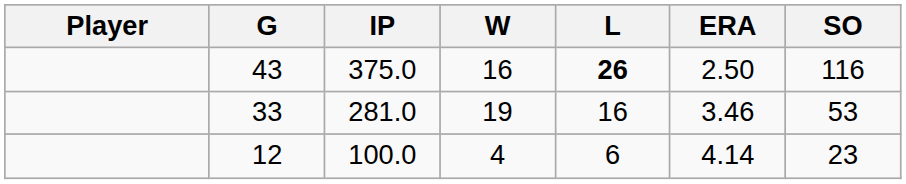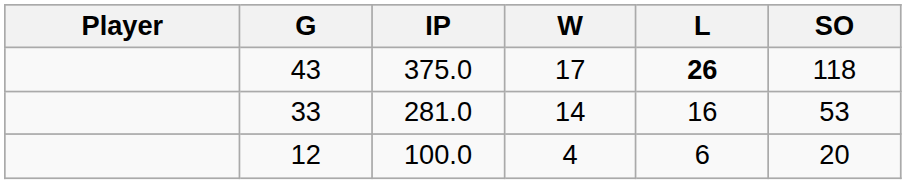- column: ERA | 2.50 | 3.46 | 4.14
43 | W: 16 -> 17
43 | SO: 116 -> 118
33 | W: 19 -> 14
12 | SO: 23 -> 20
